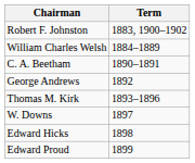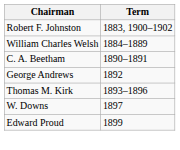- row: Edward Hicks | 1898
